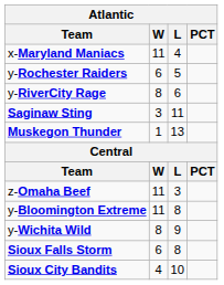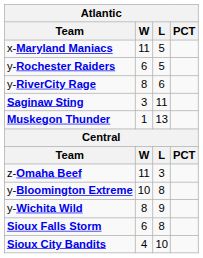x-Maryland Maniacs | L: 4 -> 5
y-Bloomington Extreme | W: 11 -> 10
